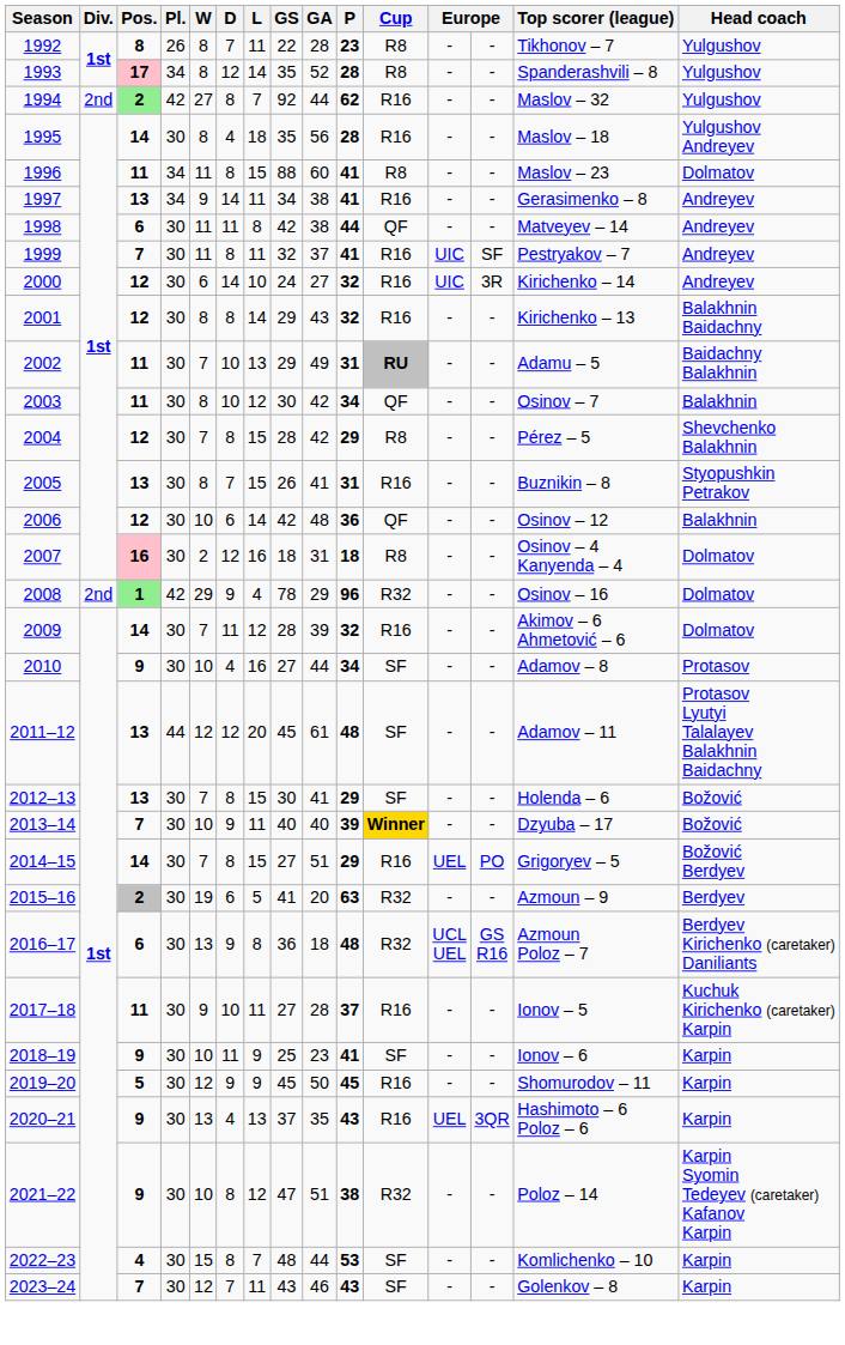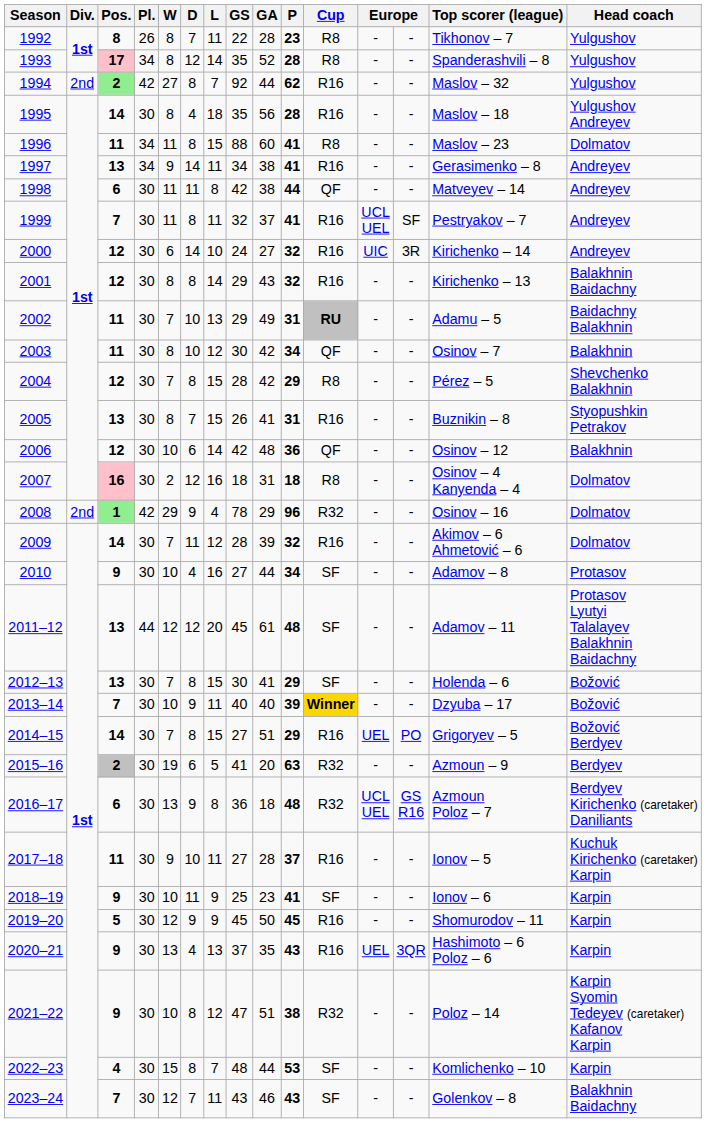1999 | column 12: UIC -> UCL UEL
2023–24 | Head coach: Karpin -> Balakhnin Baidachny
